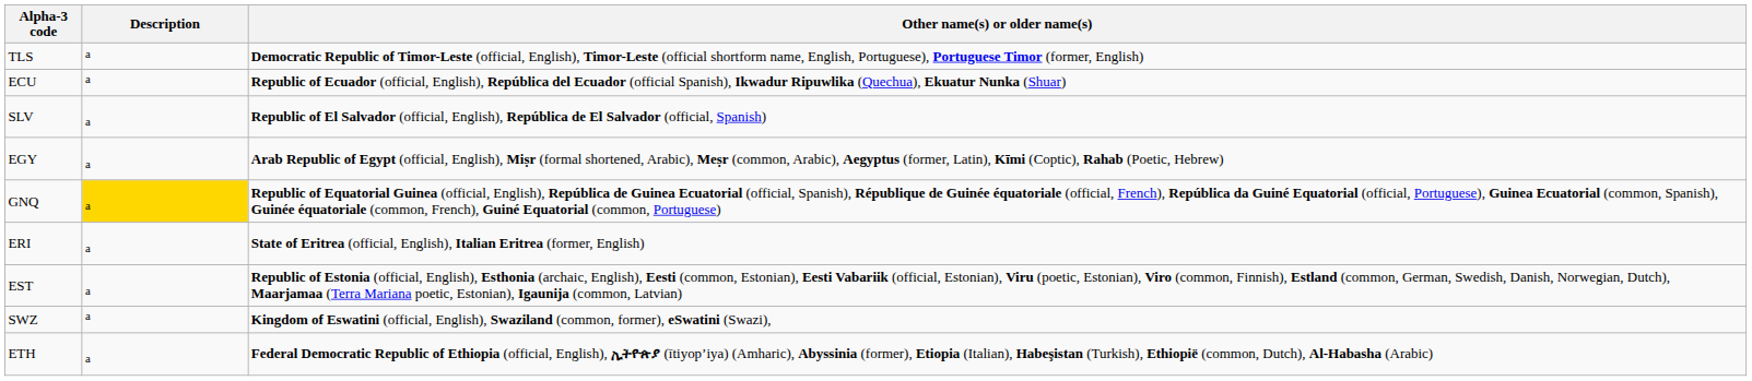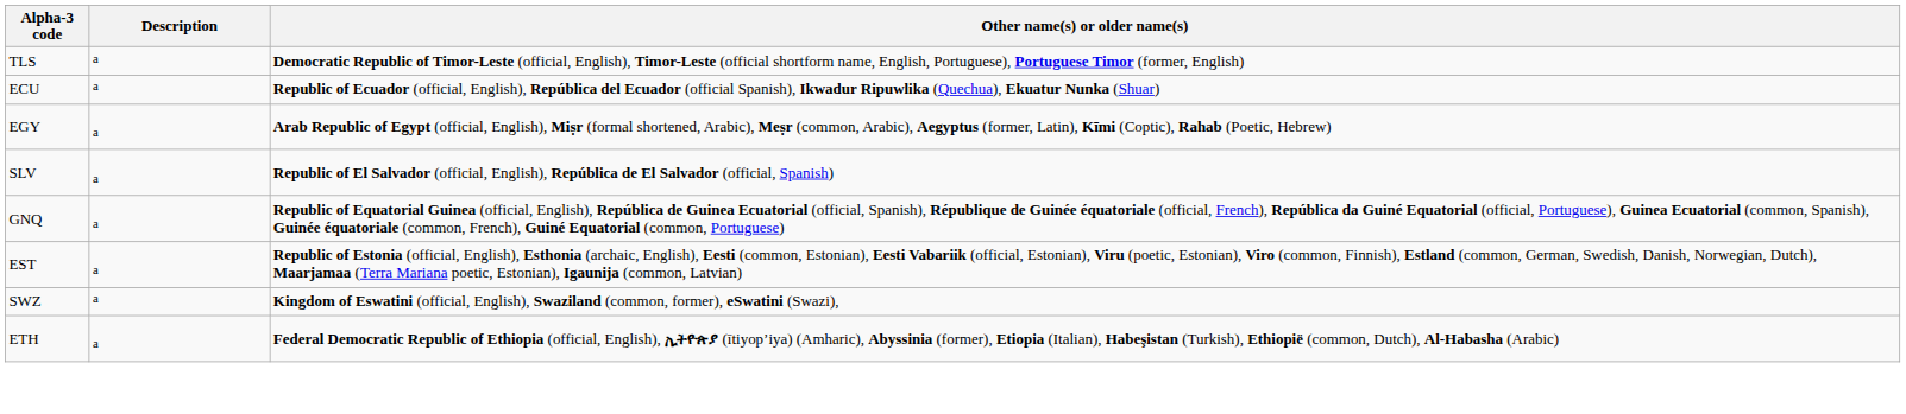rows swapped: EGY <-> SLV
GNQ | Description: gold background -> no background
- row: ERI | a | State of Eritrea (official, English), Italian Eritrea (former, English)
